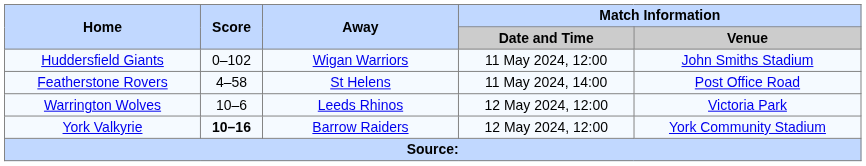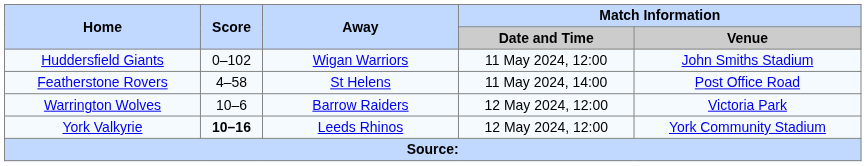Warrington Wolves | Away: Leeds Rhinos -> Barrow Raiders
York Valkyrie | Away: Barrow Raiders -> Leeds Rhinos
